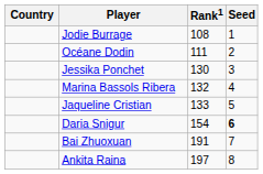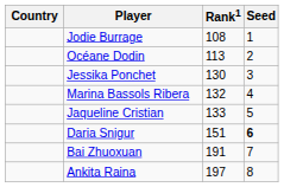Océane Dodin | Rank1: 111 -> 113
Daria Snigur | Rank1: 154 -> 151
